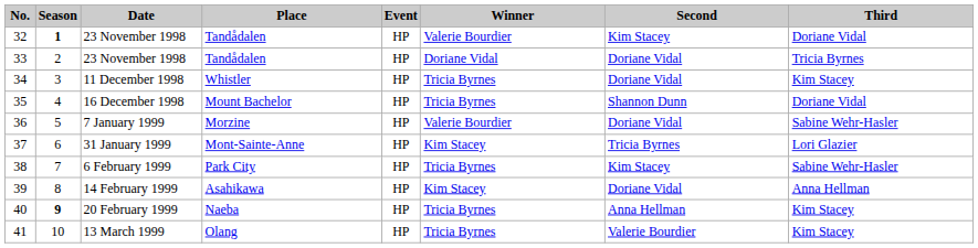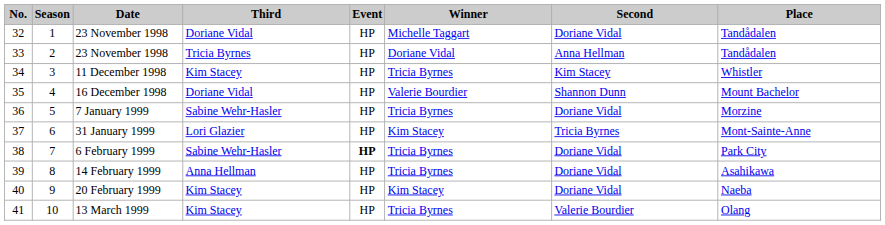columns swapped: Place <-> Third
32 / 23 November 1998 | Season: bold -> normal
32 / 23 November 1998 | Winner: Valerie Bourdier -> Michelle Taggart
32 / 23 November 1998 | Second: Kim Stacey -> Doriane Vidal
33 / 23 November 1998 | Second: Doriane Vidal -> Anna Hellman
11 December 1998 | Second: Doriane Vidal -> Kim Stacey
16 December 1998 | Winner: Tricia Byrnes -> Valerie Bourdier
7 January 1999 | Winner: Valerie Bourdier -> Tricia Byrnes
6 February 1999 | Event: normal -> bold
6 February 1999 | Second: Kim Stacey -> Doriane Vidal
14 February 1999 | Winner: Kim Stacey -> Tricia Byrnes
20 February 1999 | Season: bold -> normal
20 February 1999 | Winner: Tricia Byrnes -> Kim Stacey
20 February 1999 | Second: Anna Hellman -> Doriane Vidal
